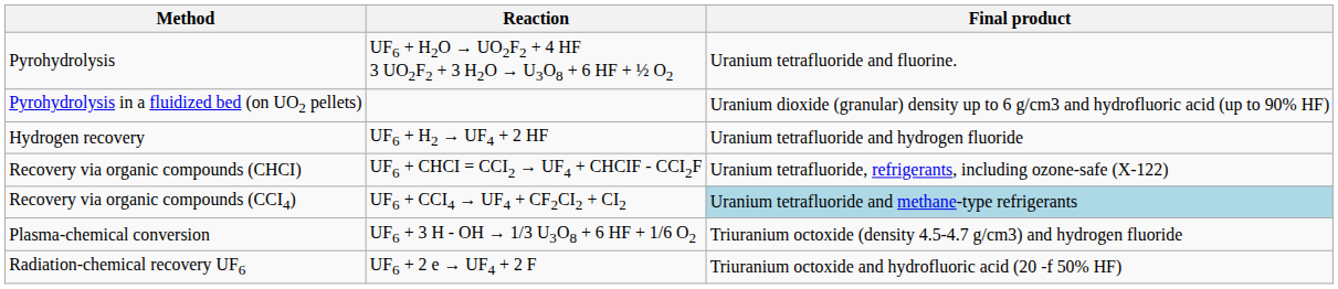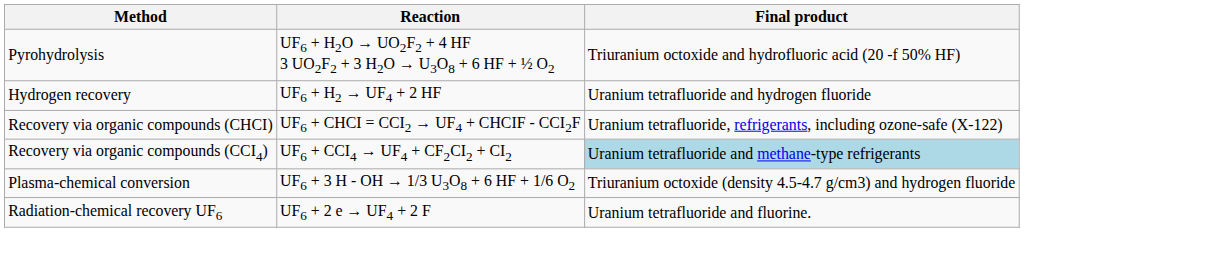Pyrohydrolysis | Final product: Uranium tetrafluoride and fluorine. -> Triuranium octoxide and hydrofluoric acid (20 -f 50% HF)
- row: Pyrohydrolysis in a fluidized bed (on UO2 pellets) | Uranium dioxide (granular) density up to 6 g/cm3 and hydrofluoric acid (up to 90% HF)
Radiation-chemical recovery UF6 | Final product: Triuranium octoxide and hydrofluoric acid (20 -f 50% HF) -> Uranium tetrafluoride and fluorine.
